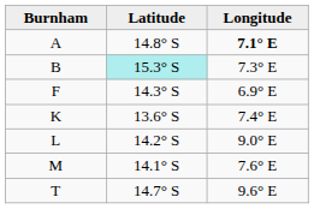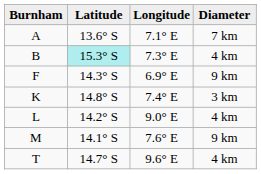+ column: Diameter | 7 km | 4 km | 9 km | 3 km | 4 km | 9 km | 4 km
A | Latitude: 14.8° S -> 13.6° S
A | Longitude: bold -> normal
K | Latitude: 13.6° S -> 14.8° S
